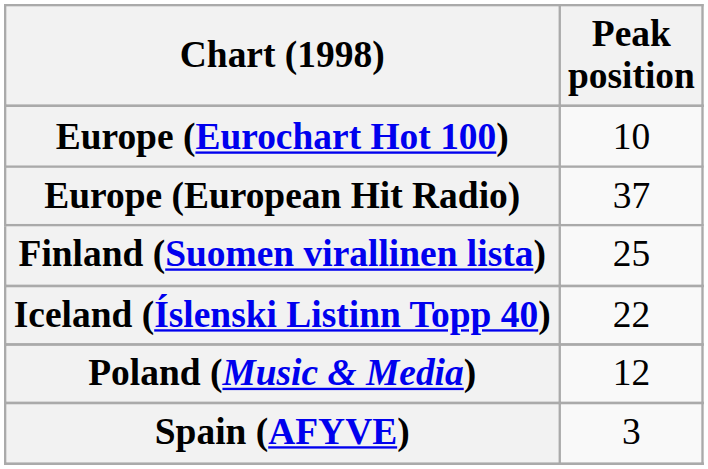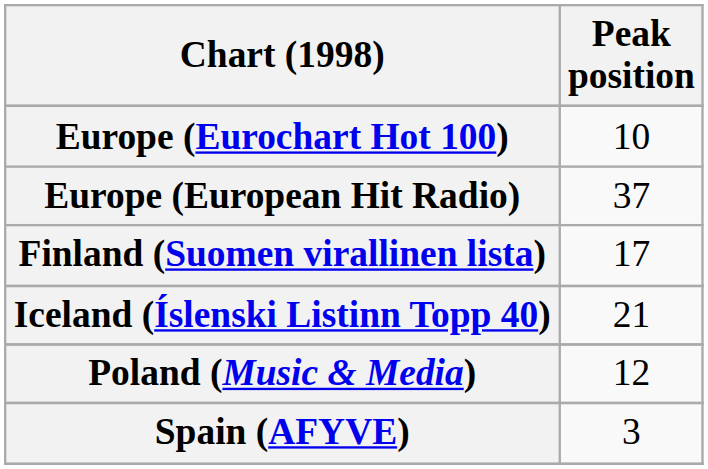Finland (Suomen virallinen lista) | Peak position: 25 -> 17
Iceland (Íslenski Listinn Topp 40) | Peak position: 22 -> 21
